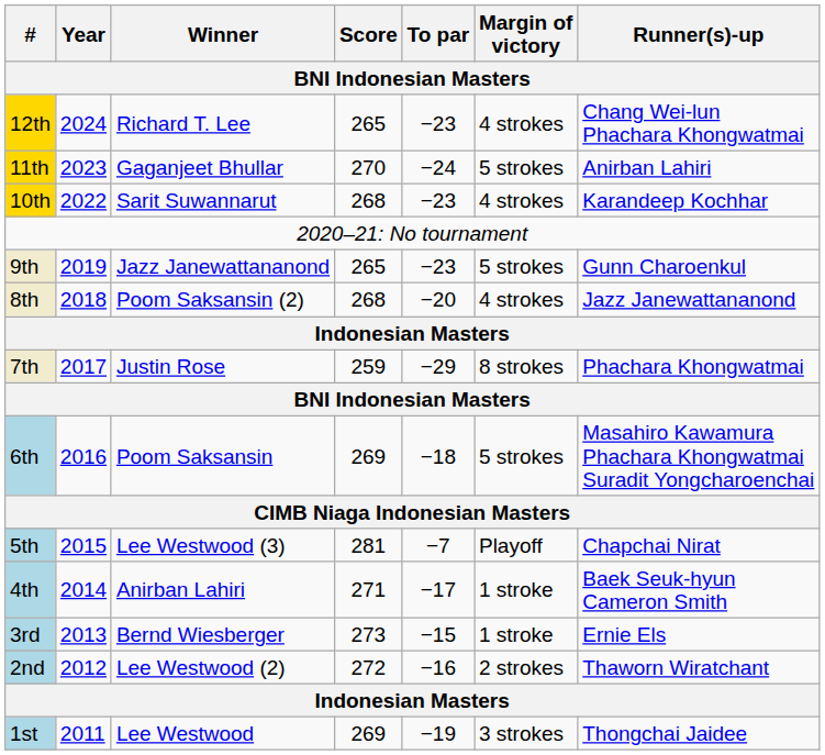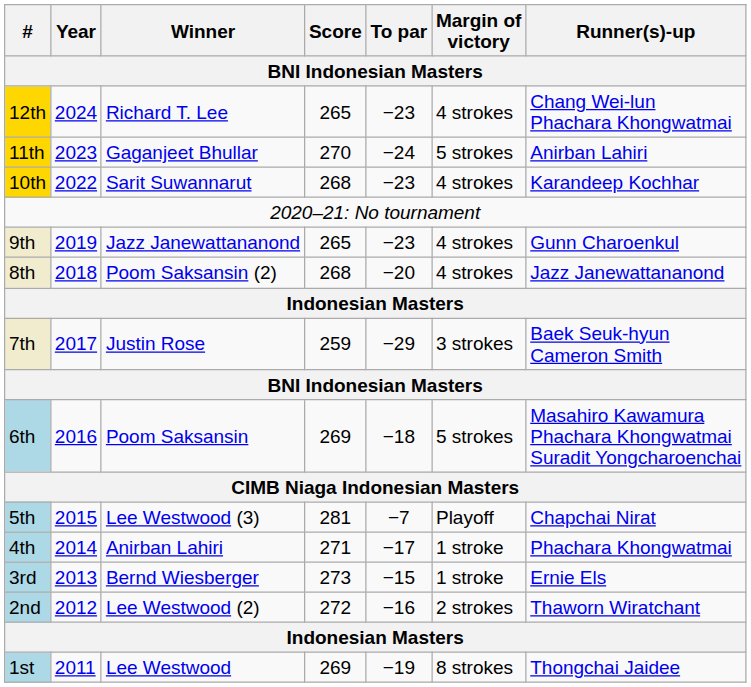9th | Margin of victory: 5 strokes -> 4 strokes
7th | Margin of victory: 8 strokes -> 3 strokes
7th | Runner(s)-up: Phachara Khongwatmai -> Baek Seuk-hyun Cameron Smith
4th | Runner(s)-up: Baek Seuk-hyun Cameron Smith -> Phachara Khongwatmai
1st | Margin of victory: 3 strokes -> 8 strokes
